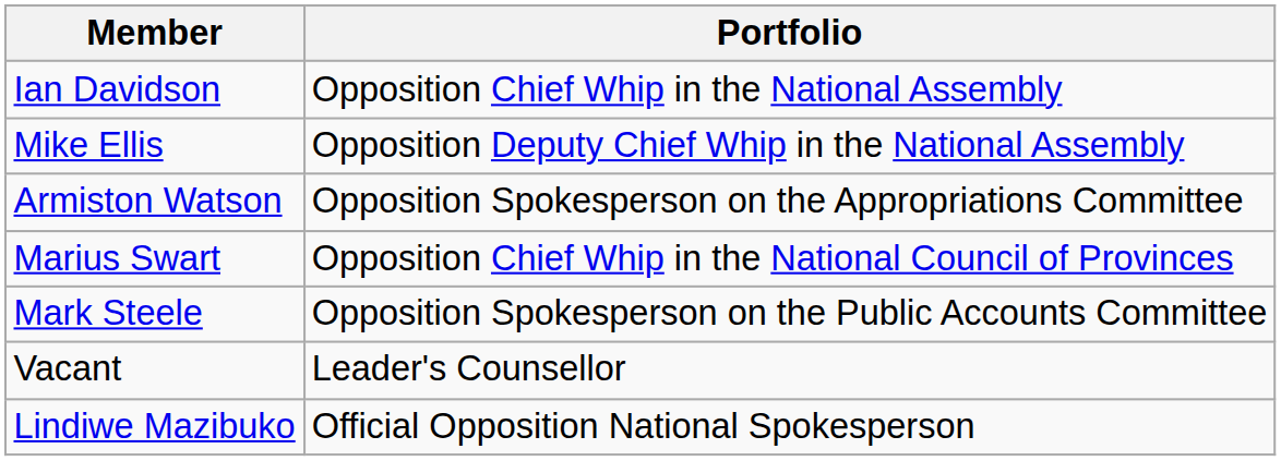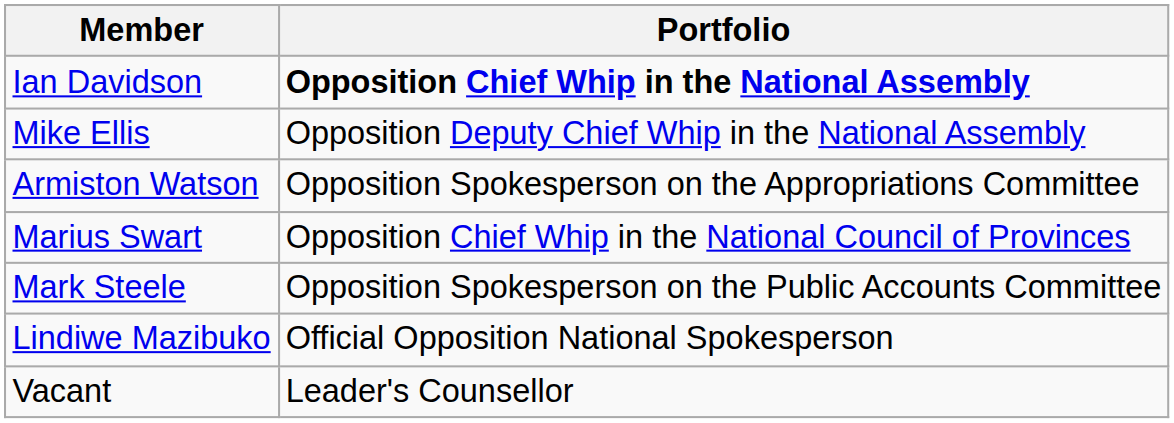Ian Davidson | Portfolio: normal -> bold
rows swapped: Vacant <-> Lindiwe Mazibuko
